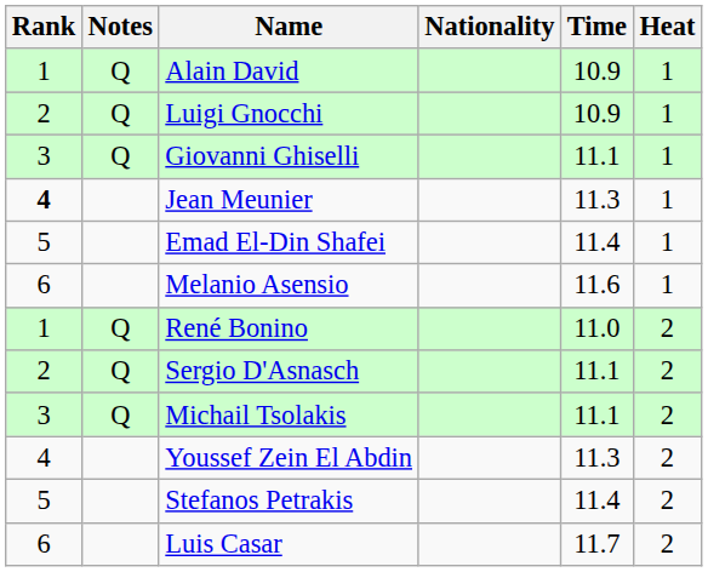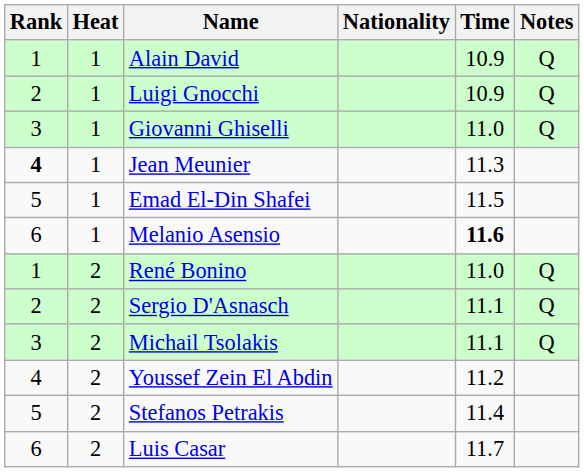columns swapped: Heat <-> Notes
Giovanni Ghiselli | Time: 11.1 -> 11.0
Emad El-Din Shafei | Time: 11.4 -> 11.5
Melanio Asensio | Time: normal -> bold
Youssef Zein El Abdin | Time: 11.3 -> 11.2
